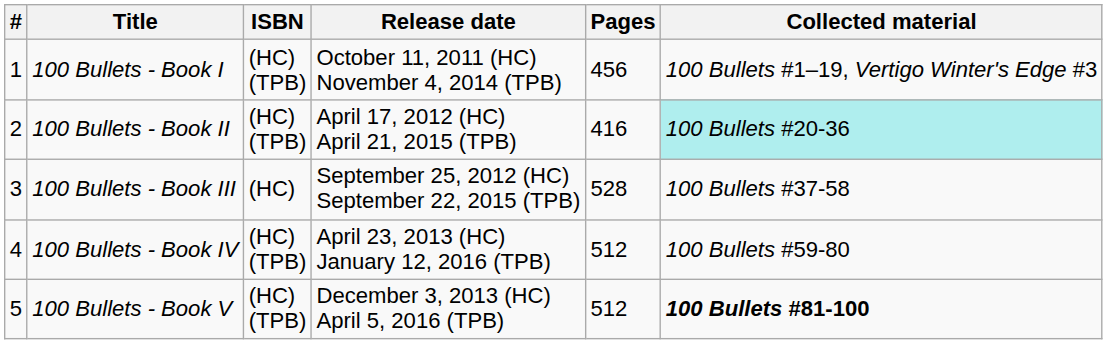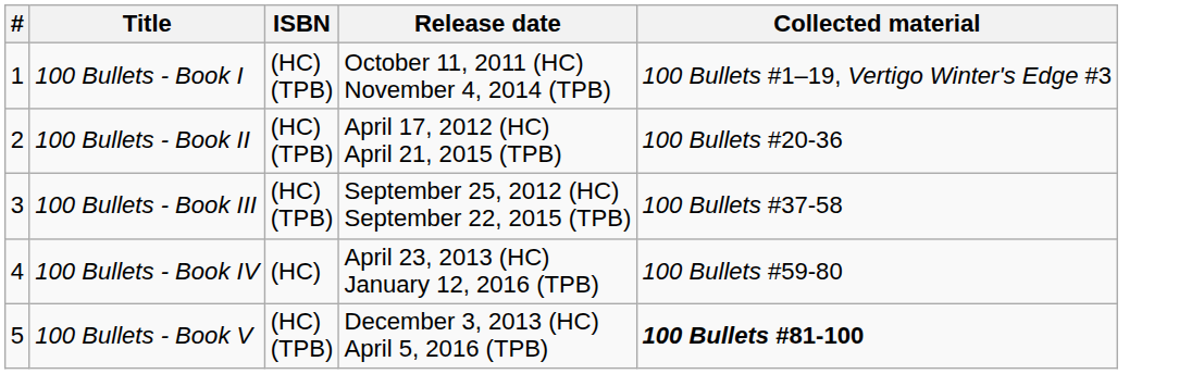- column: Pages | 456 | 416 | 528 | 512 | 512
100 Bullets - Book II | Collected material: paleturquoise background -> no background
100 Bullets - Book III | ISBN: (HC) -> (HC) (TPB)
100 Bullets - Book IV | ISBN: (HC) (TPB) -> (HC)
